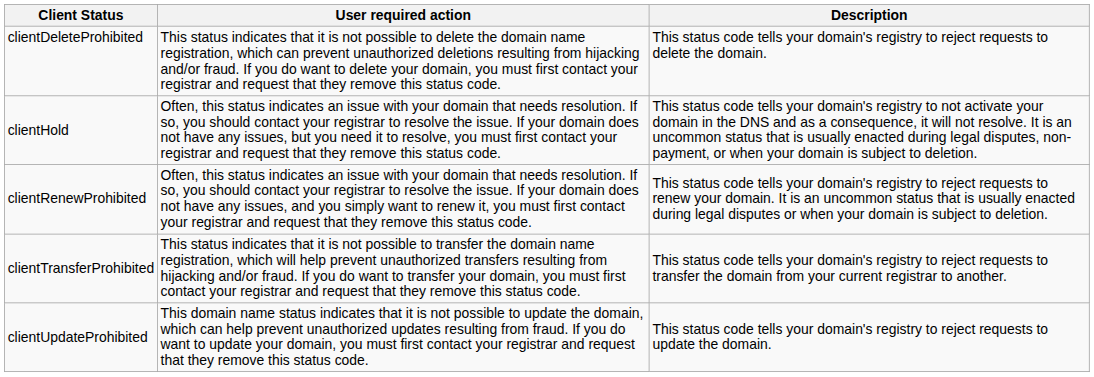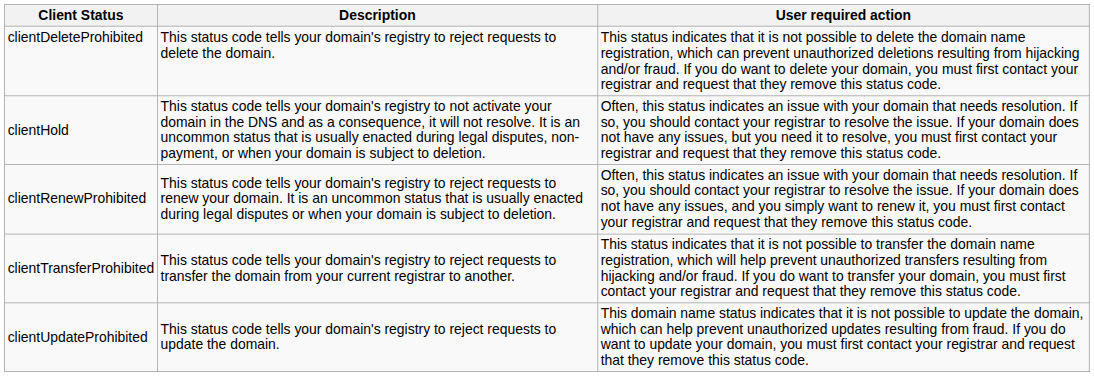columns swapped: Description <-> User required action
